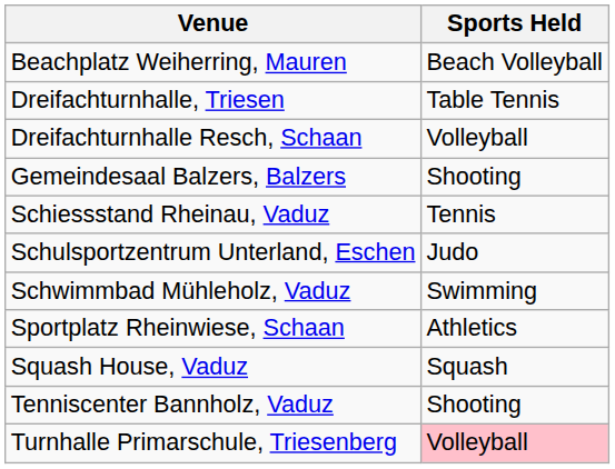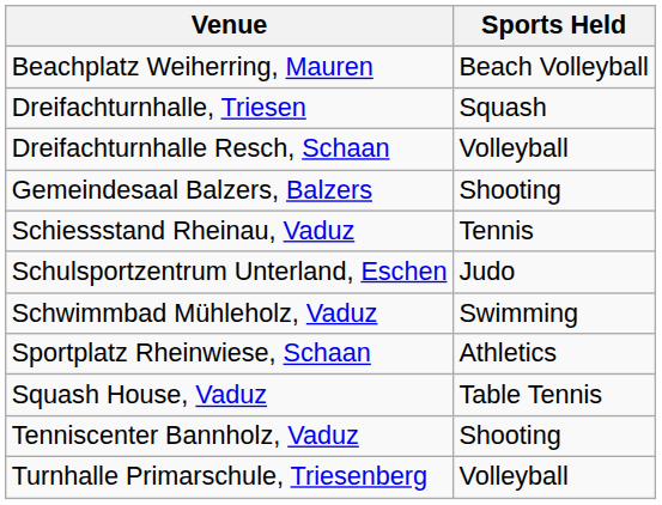Dreifachturnhalle, Triesen | Sports Held: Table Tennis -> Squash
Squash House, Vaduz | Sports Held: Squash -> Table Tennis
Turnhalle Primarschule, Triesenberg | Sports Held: pink background -> no background
